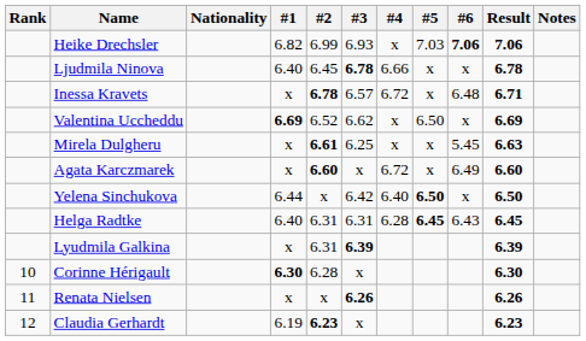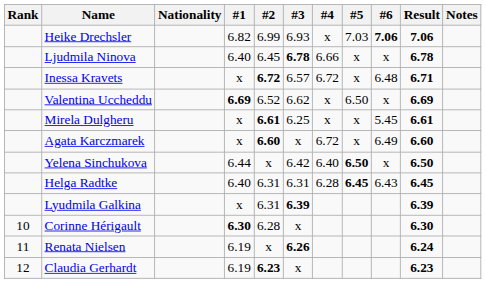Inessa Kravets | #2: 6.78 -> 6.72
Mirela Dulgheru | Result: 6.63 -> 6.61
Renata Nielsen | #1: x -> 6.19
Renata Nielsen | Result: 6.26 -> 6.24
